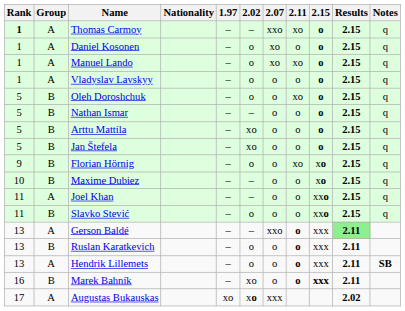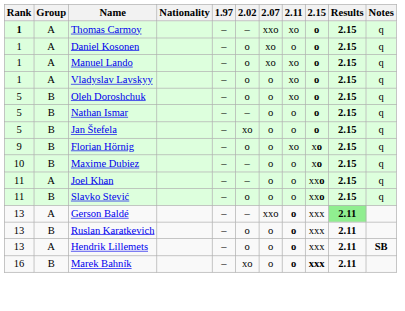Vladyslav Lavskyy | 2.11: o -> xo
- row: 5 | B | Arttu Mattila | – | xo | o | o | o | 2.15 | q
- row: 17 | A | Augustas Bukauskas | xo | xo | xxx | 2.02
